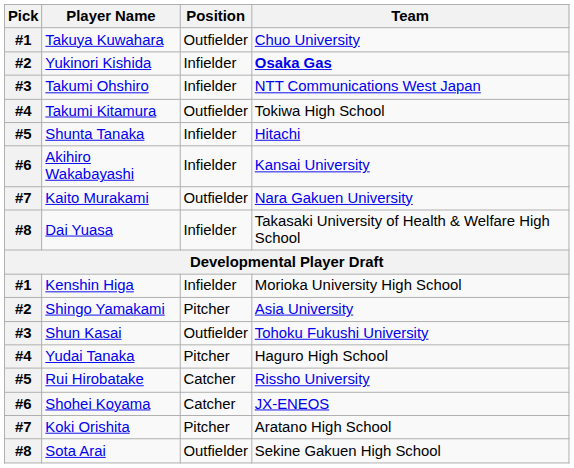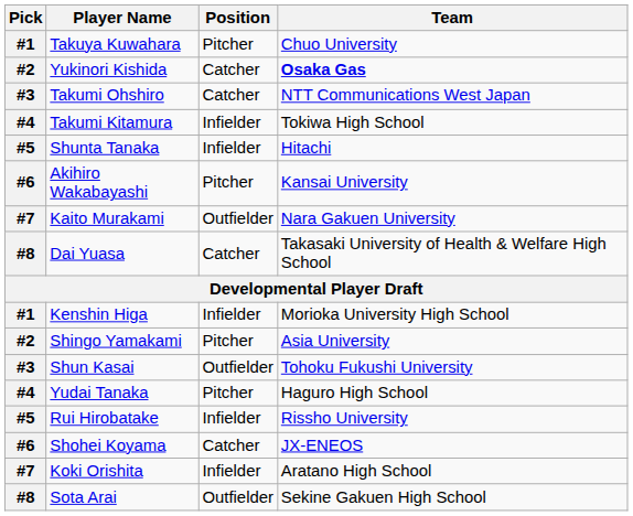Takuya Kuwahara | Position: Outfielder -> Pitcher
Yukinori Kishida | Position: Infielder -> Catcher
Takumi Ohshiro | Position: Infielder -> Catcher
Takumi Kitamura | Position: Outfielder -> Infielder
Akihiro Wakabayashi | Position: Infielder -> Pitcher
Dai Yuasa | Position: Infielder -> Catcher
Rui Hirobatake | Position: Catcher -> Infielder
Koki Orishita | Position: Pitcher -> Infielder
